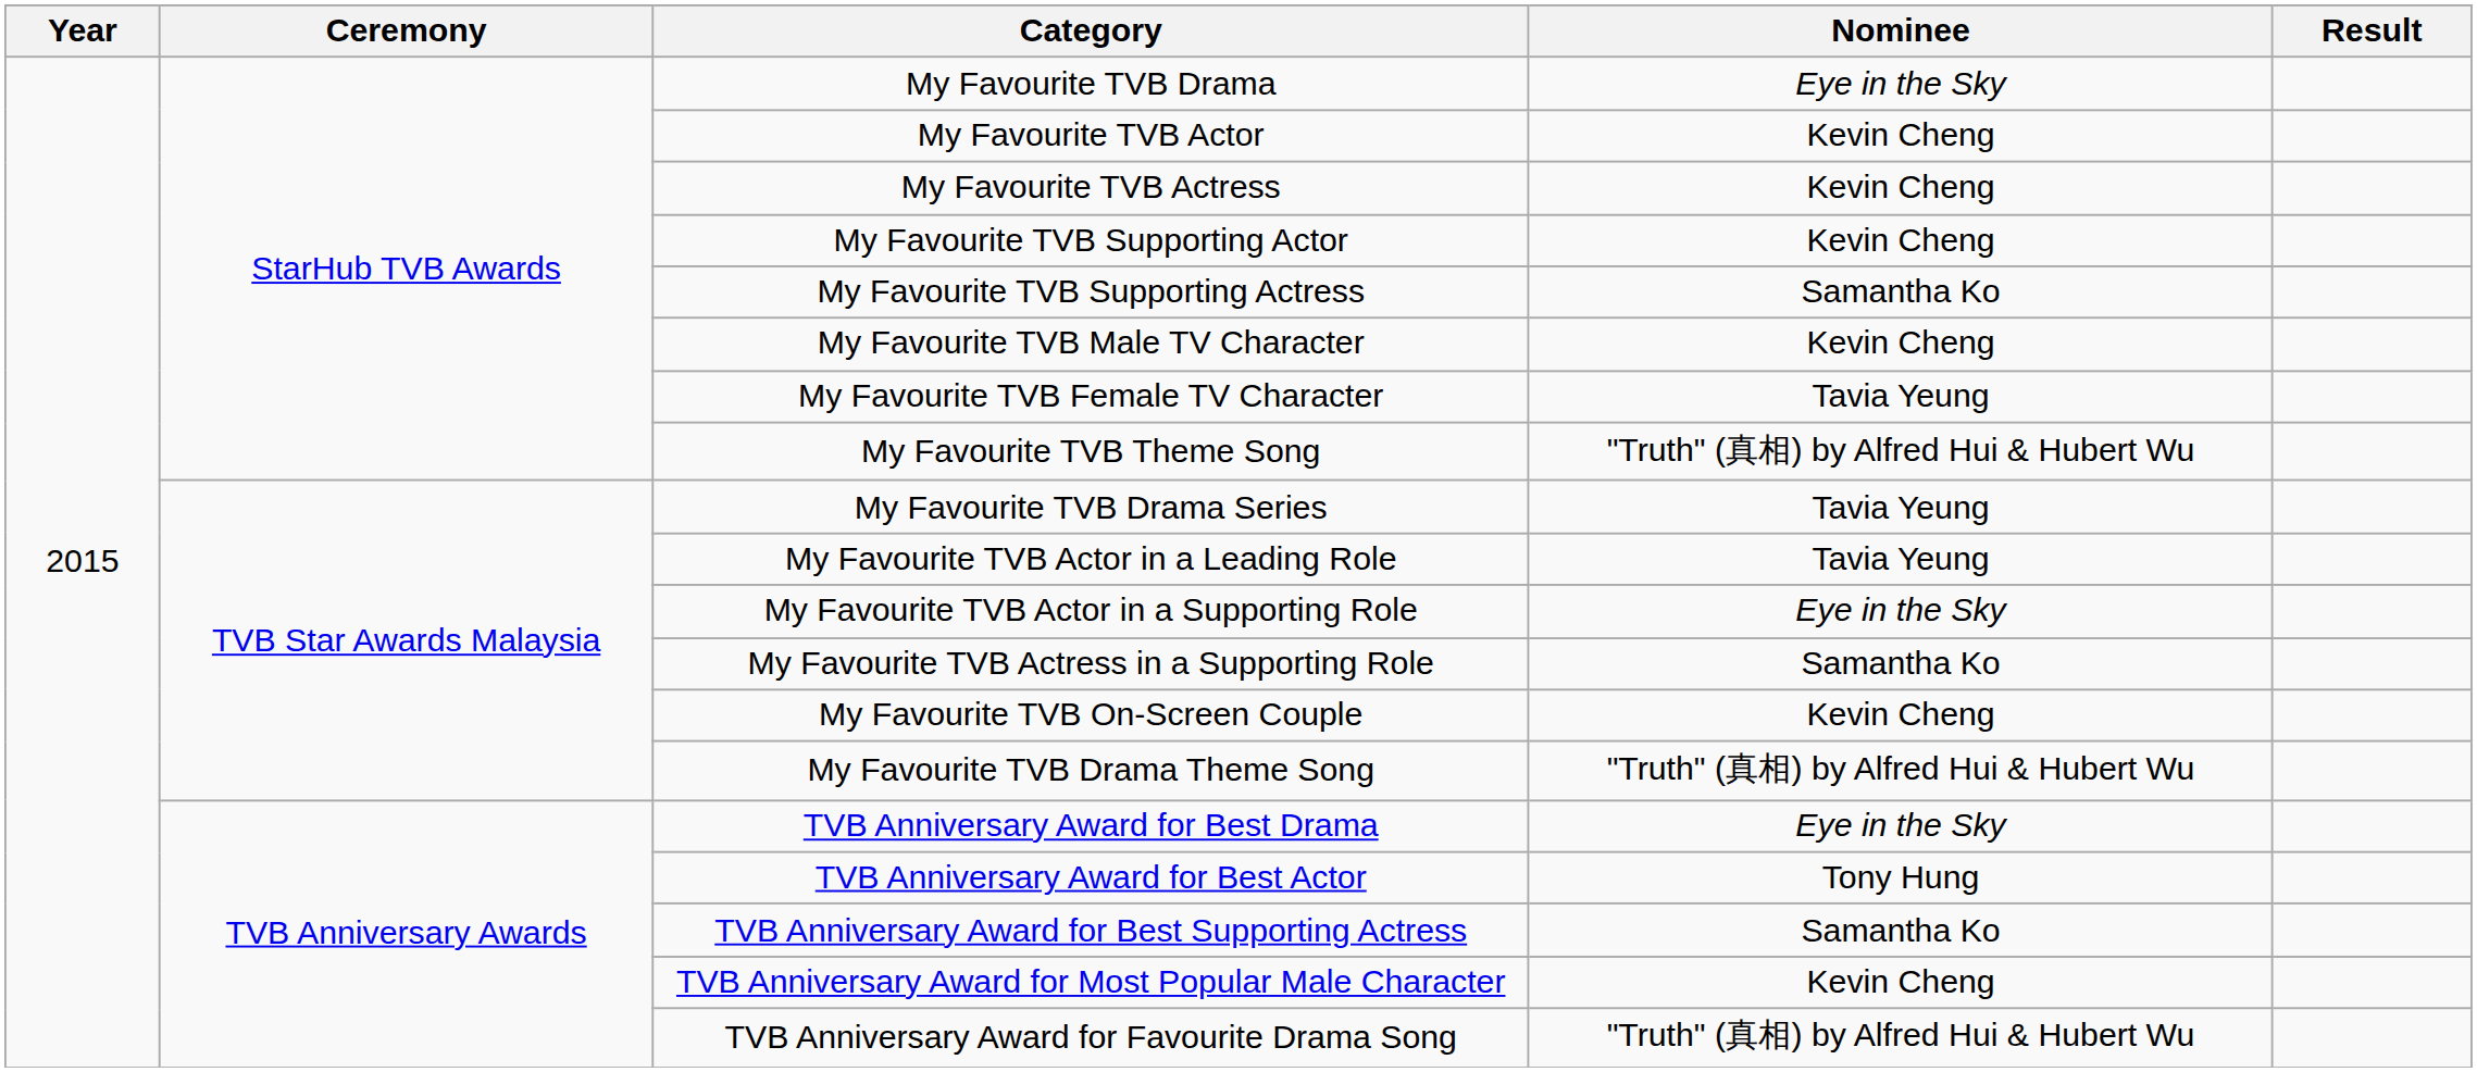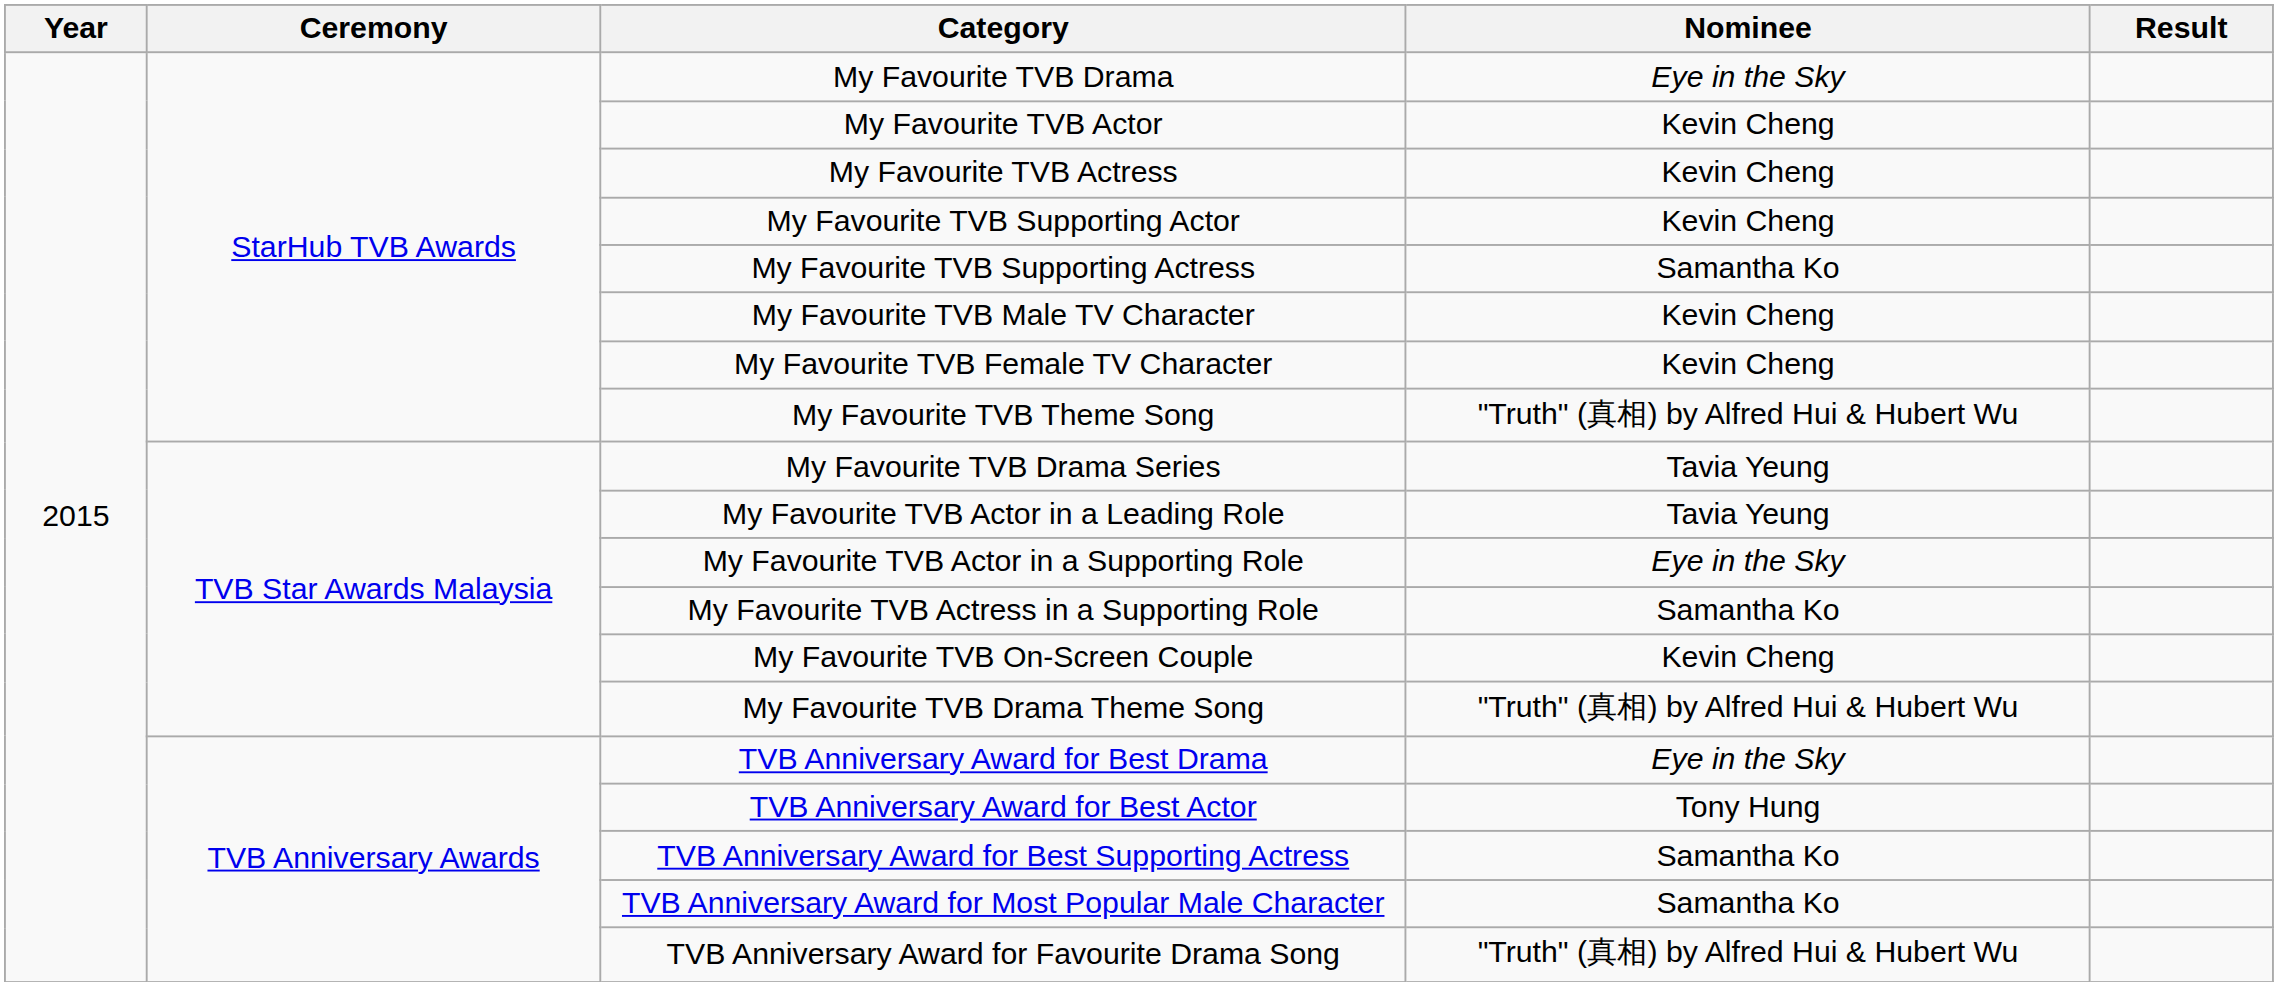My Favourite TVB Female TV Character | Nominee: Tavia Yeung -> Kevin Cheng
TVB Anniversary Award for Most Popular Male Character | Nominee: Kevin Cheng -> Samantha Ko
